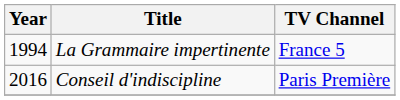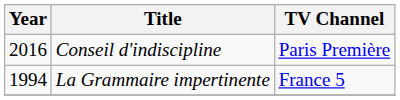rows swapped: La Grammaire impertinente <-> Conseil d'indiscipline
